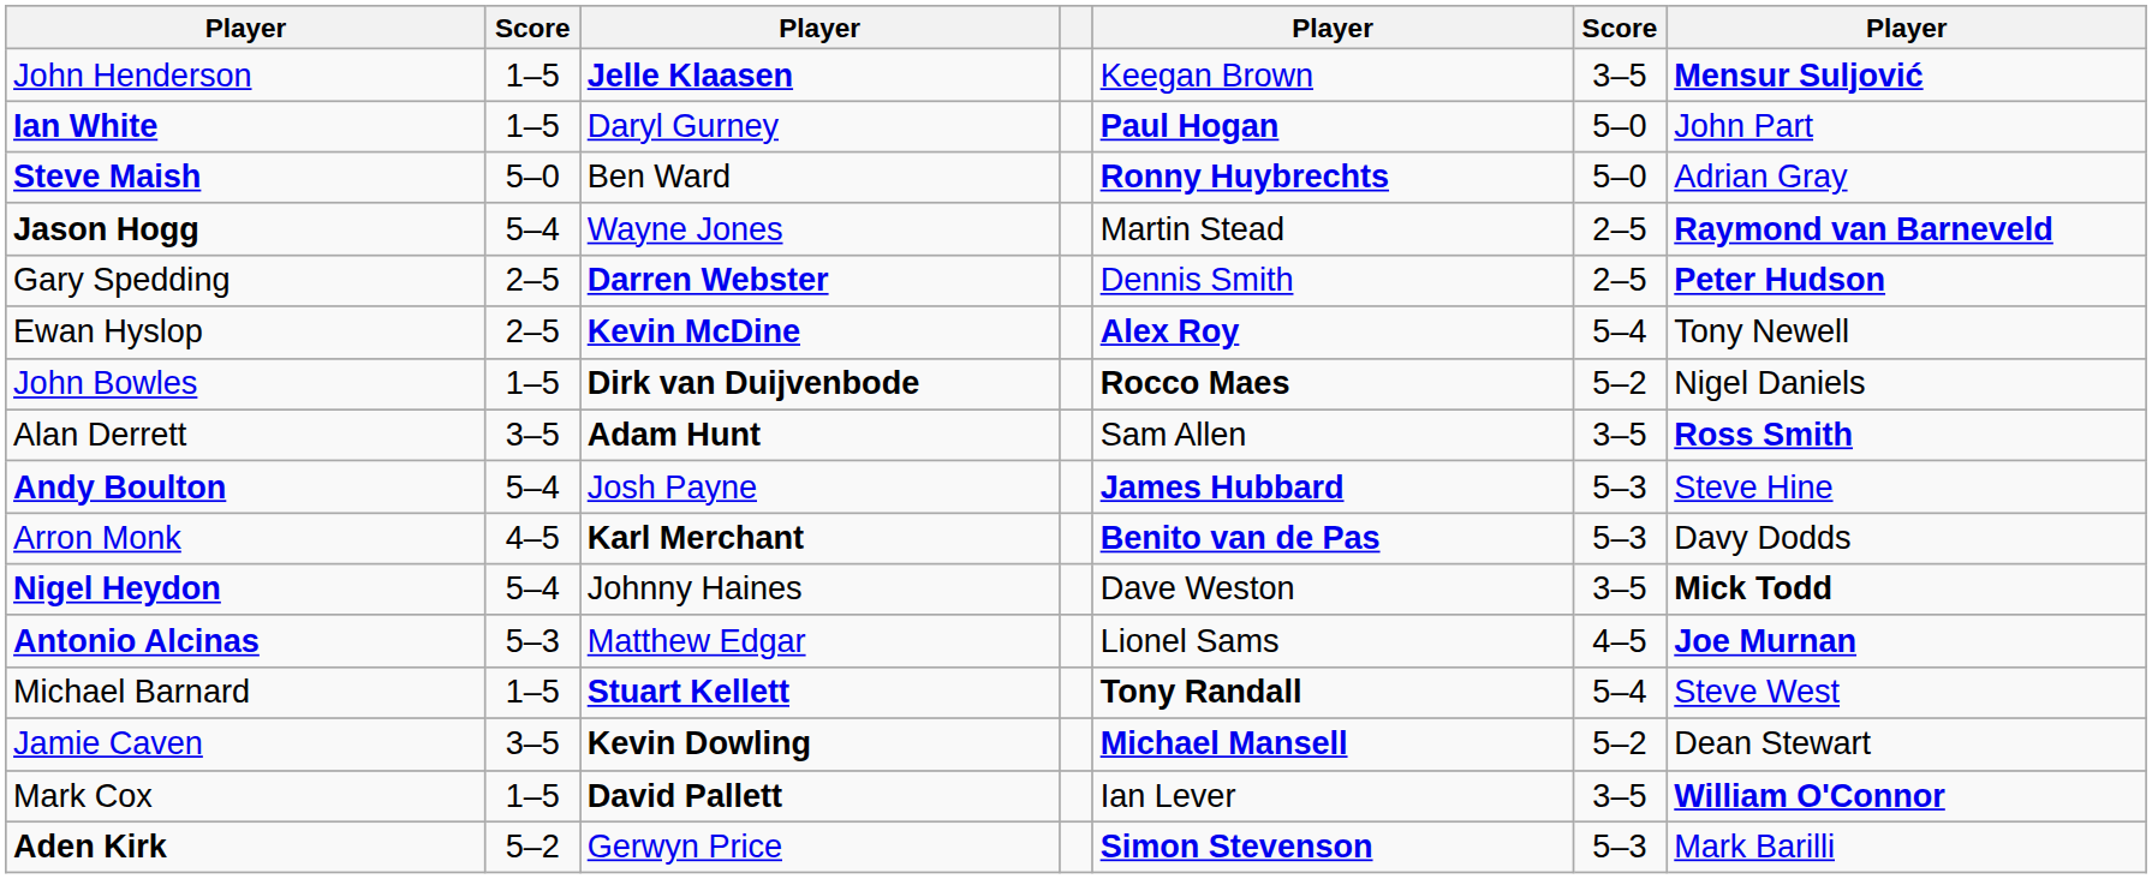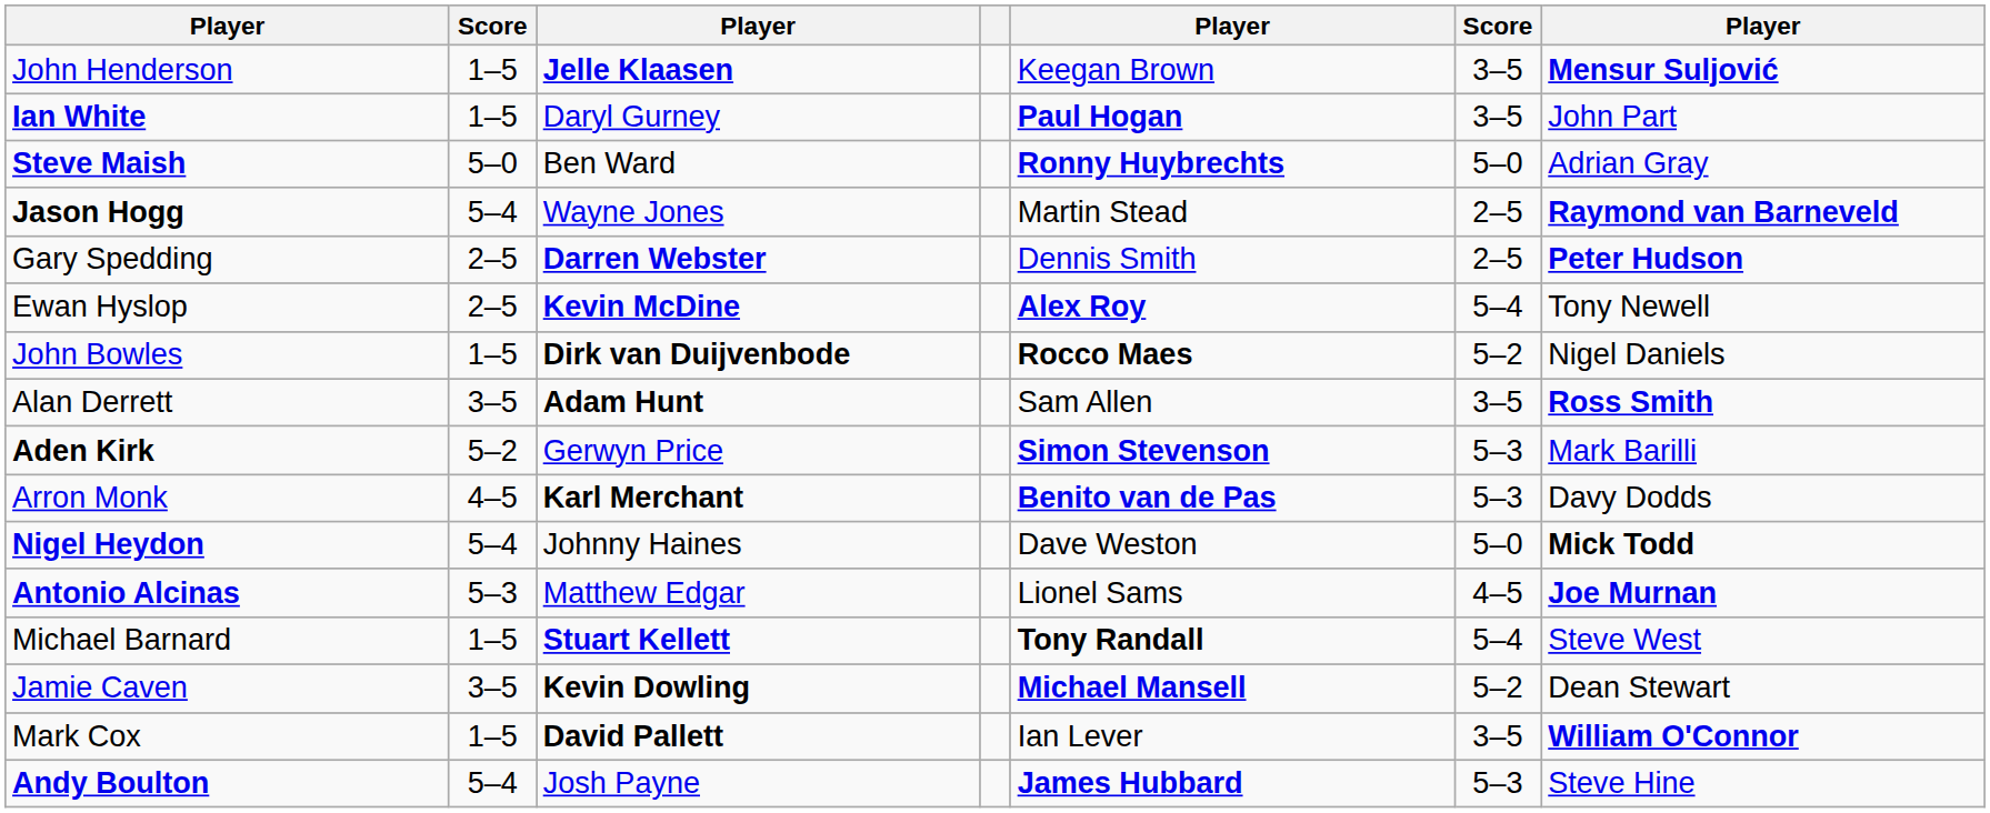Ian White | column 6: 5–0 -> 3–5
rows swapped: Andy Boulton <-> Aden Kirk
Nigel Heydon | column 6: 3–5 -> 5–0
